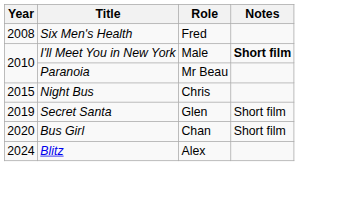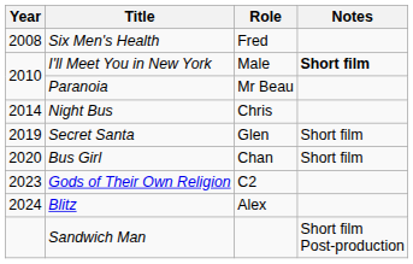Night Bus | Year: 2015 -> 2014
+ row: 2023 | Gods of Their Own Religion | C2
+ row: Sandwich Man | Short film Post-production
